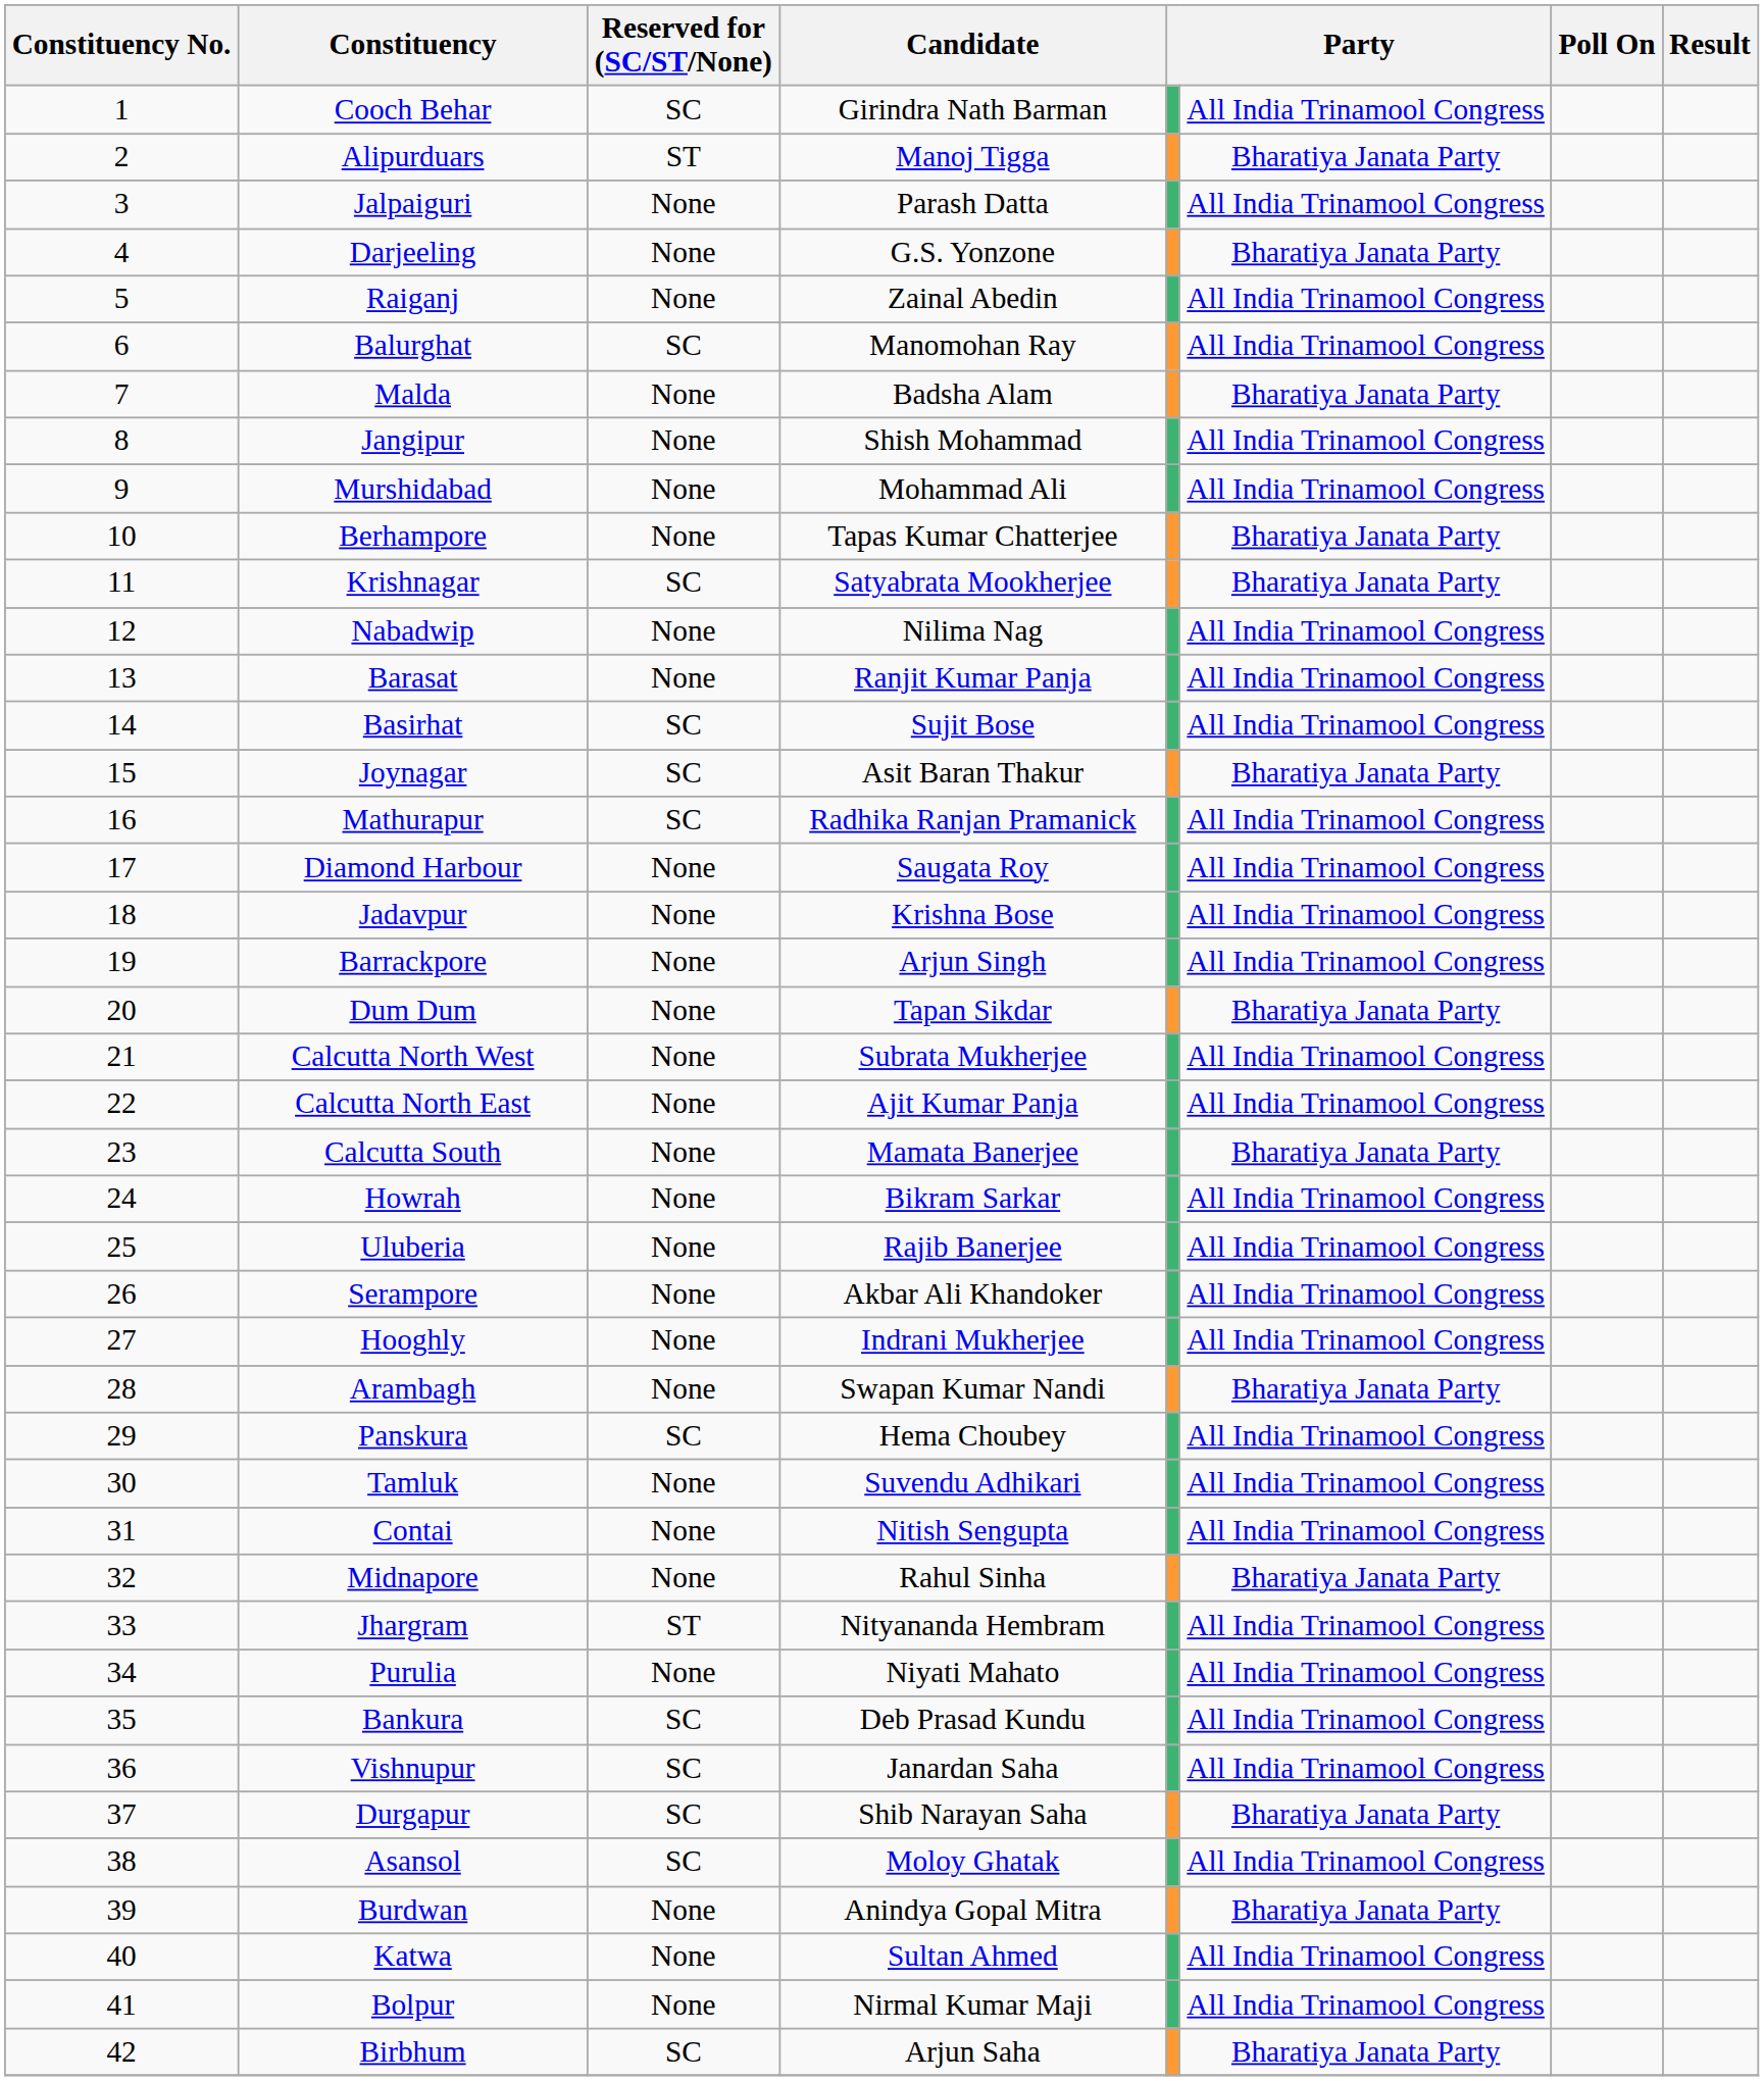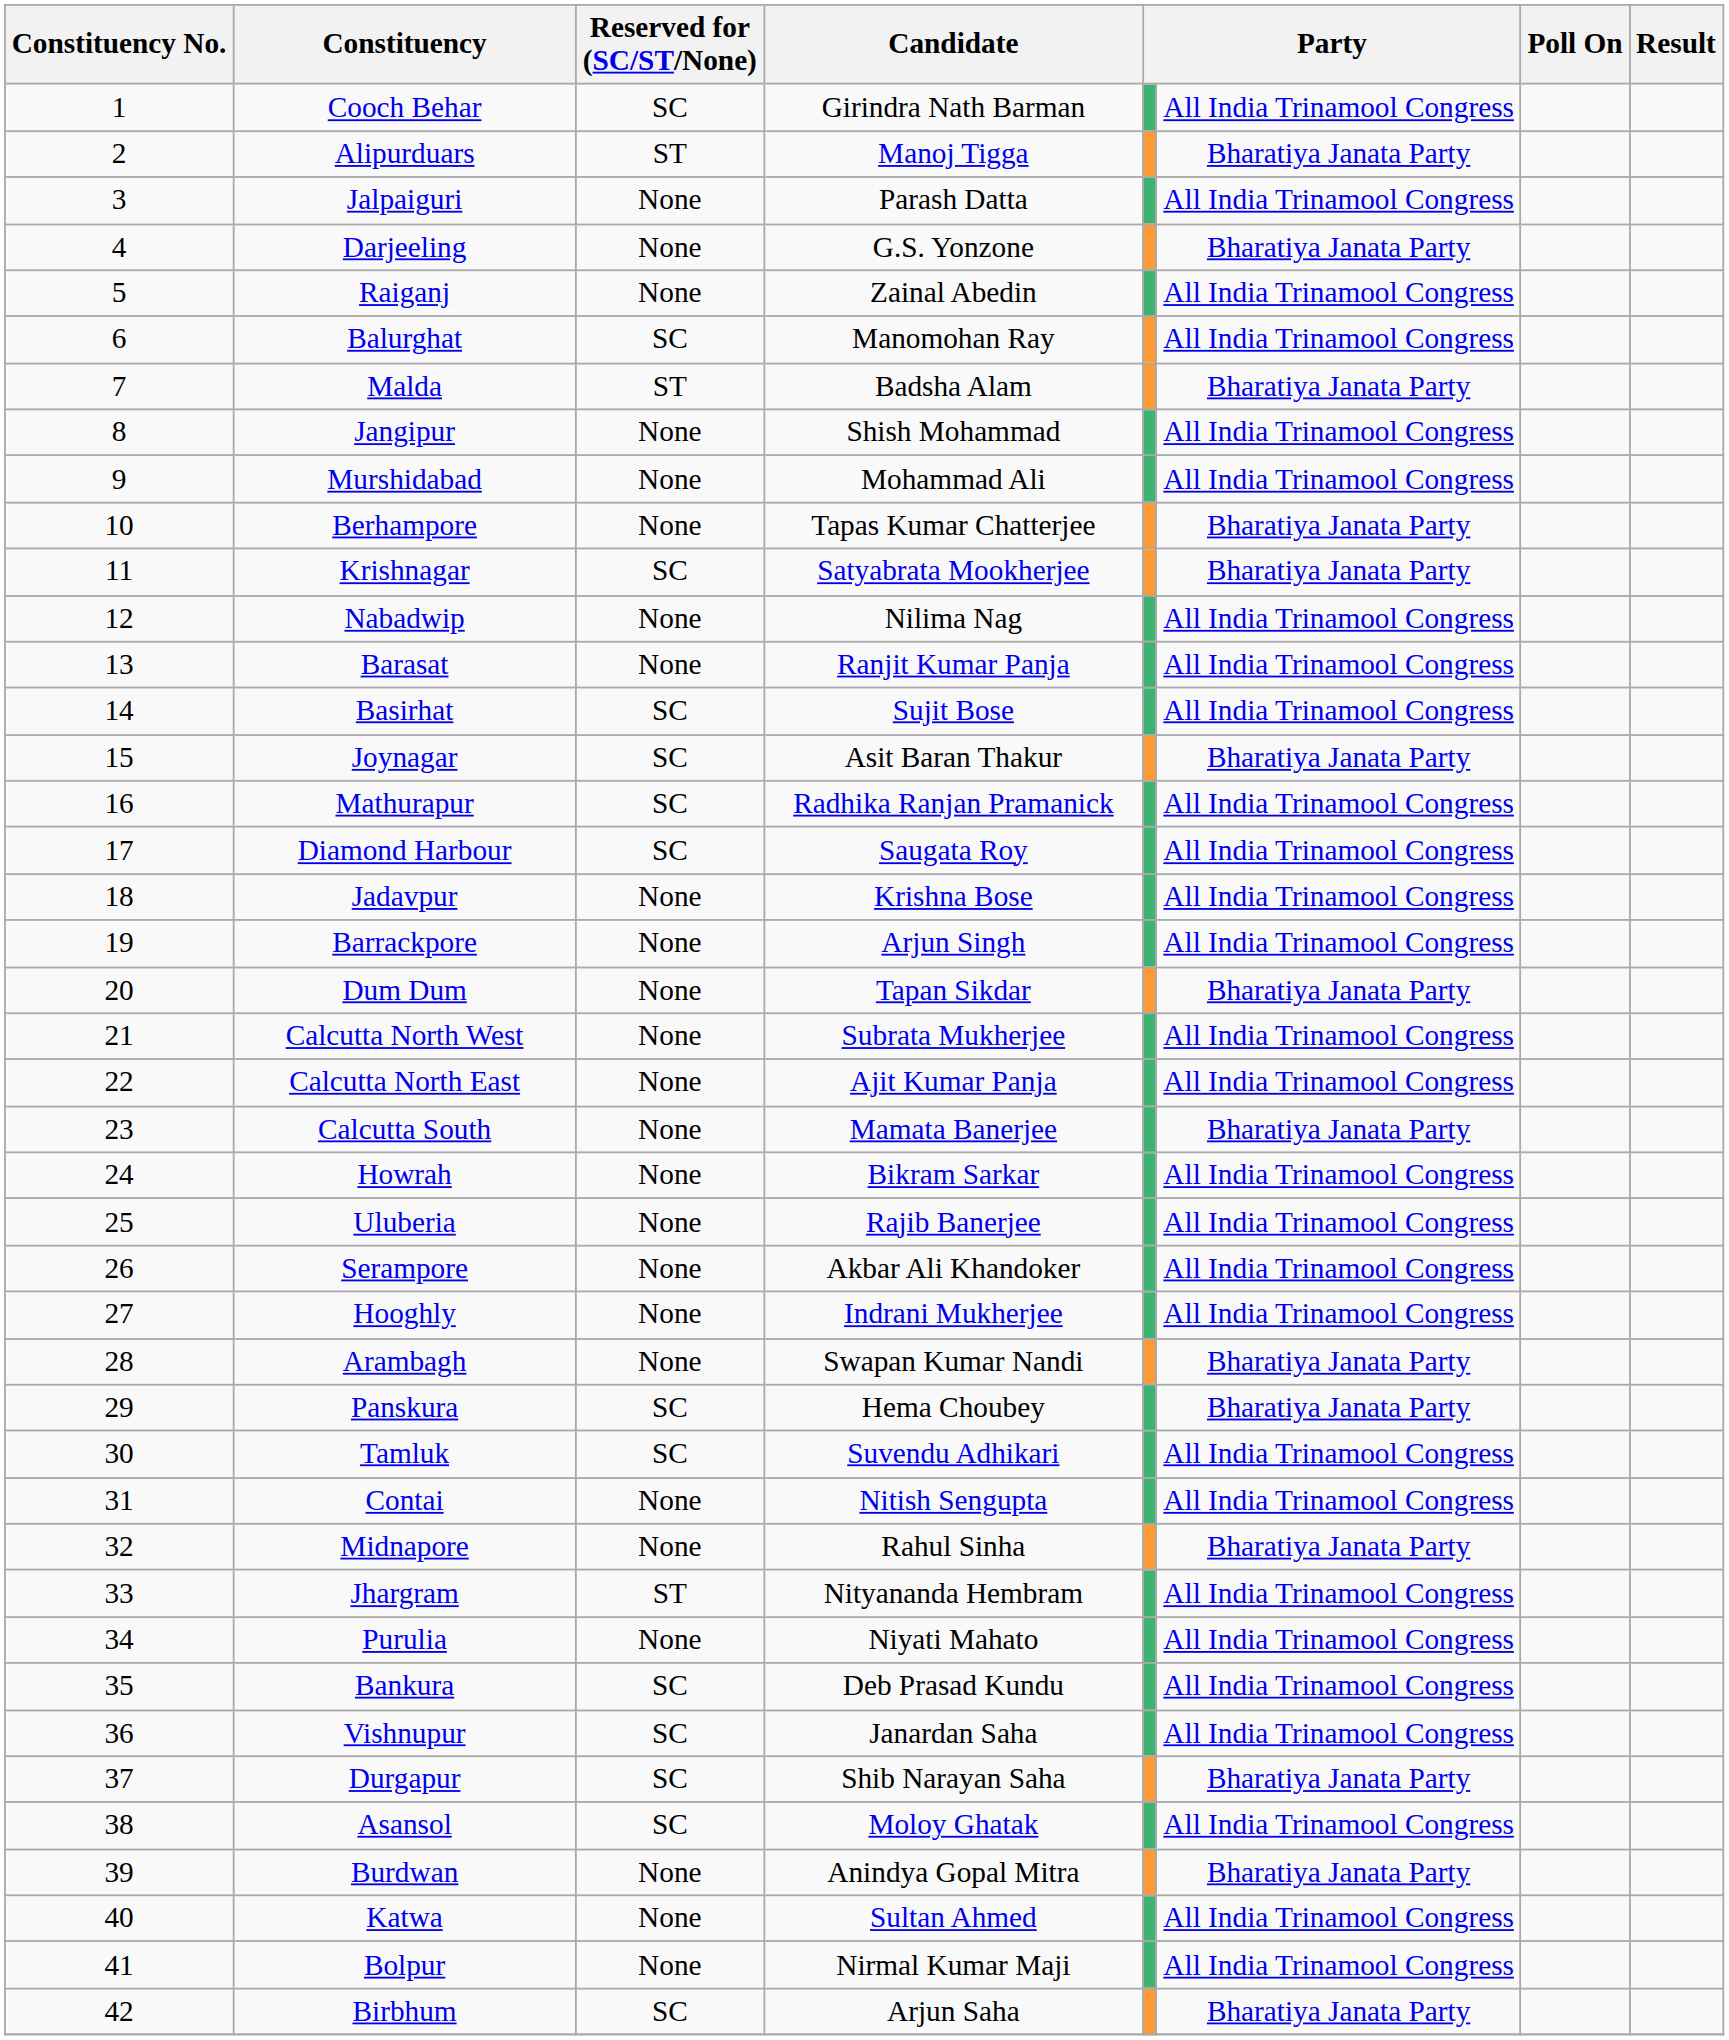Malda | Reserved for (SC/ST/None): None -> ST
Diamond Harbour | Reserved for (SC/ST/None): None -> SC
Panskura | column 6: All India Trinamool Congress -> Bharatiya Janata Party
Tamluk | Reserved for (SC/ST/None): None -> SC
